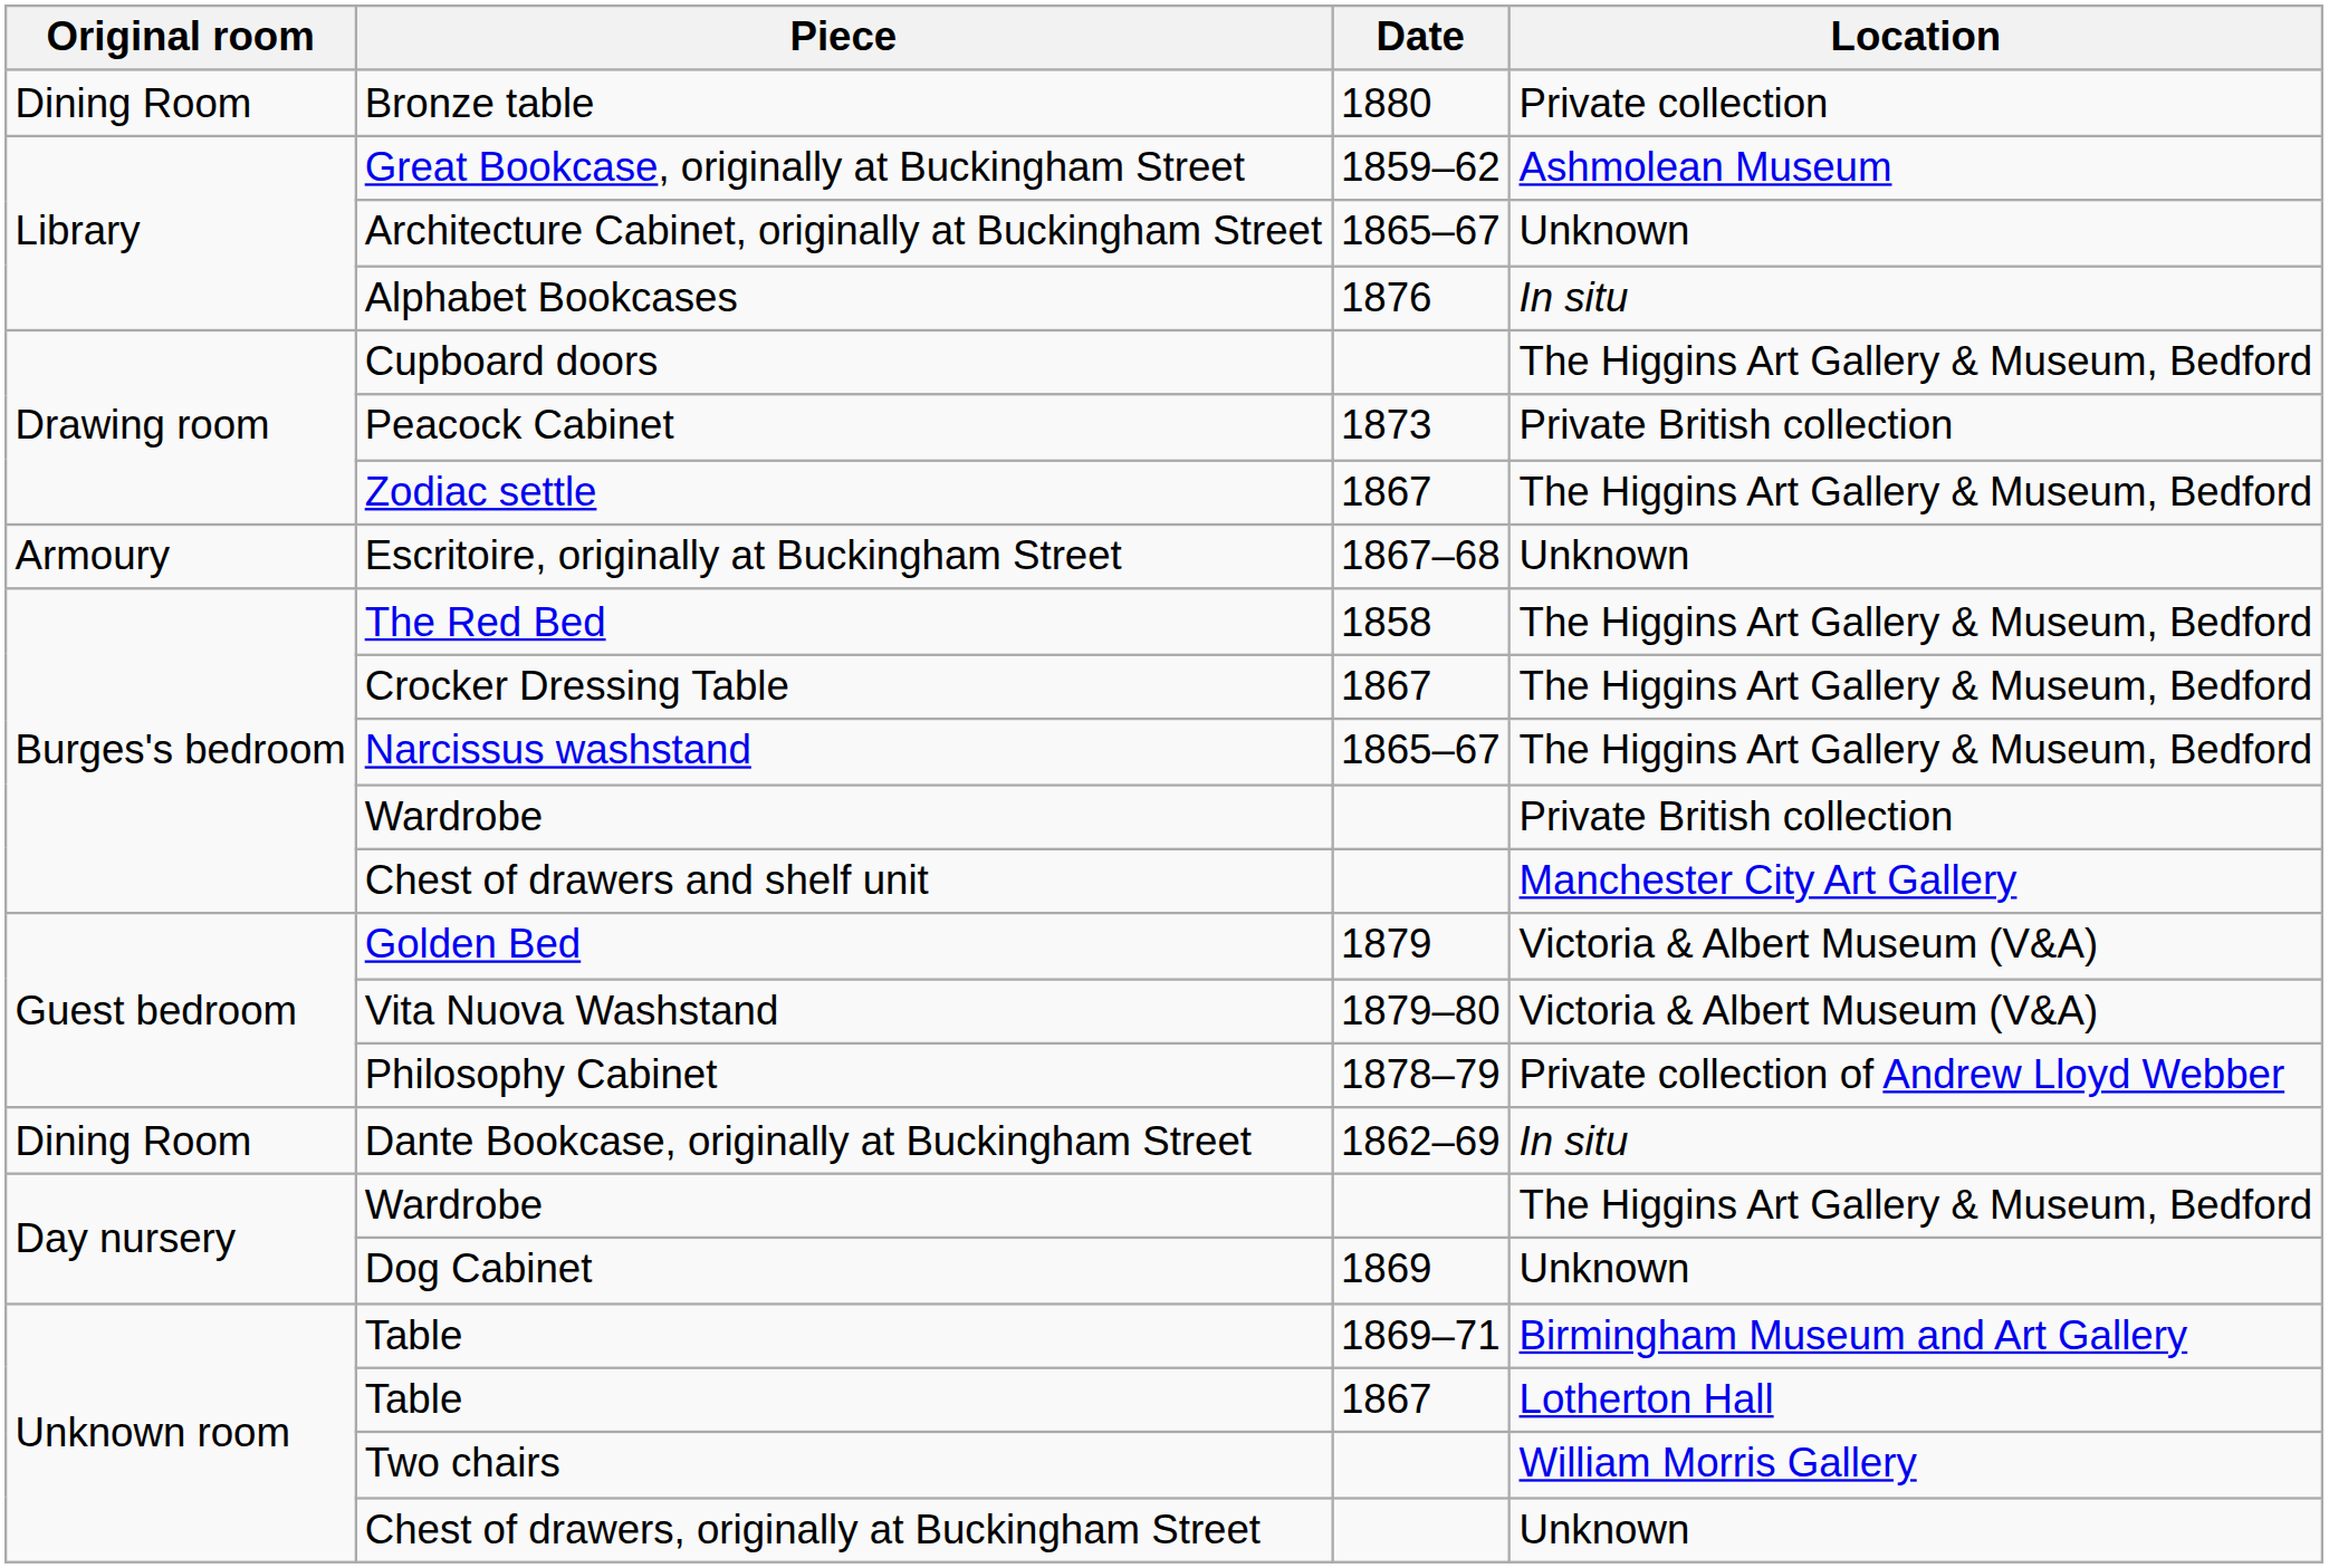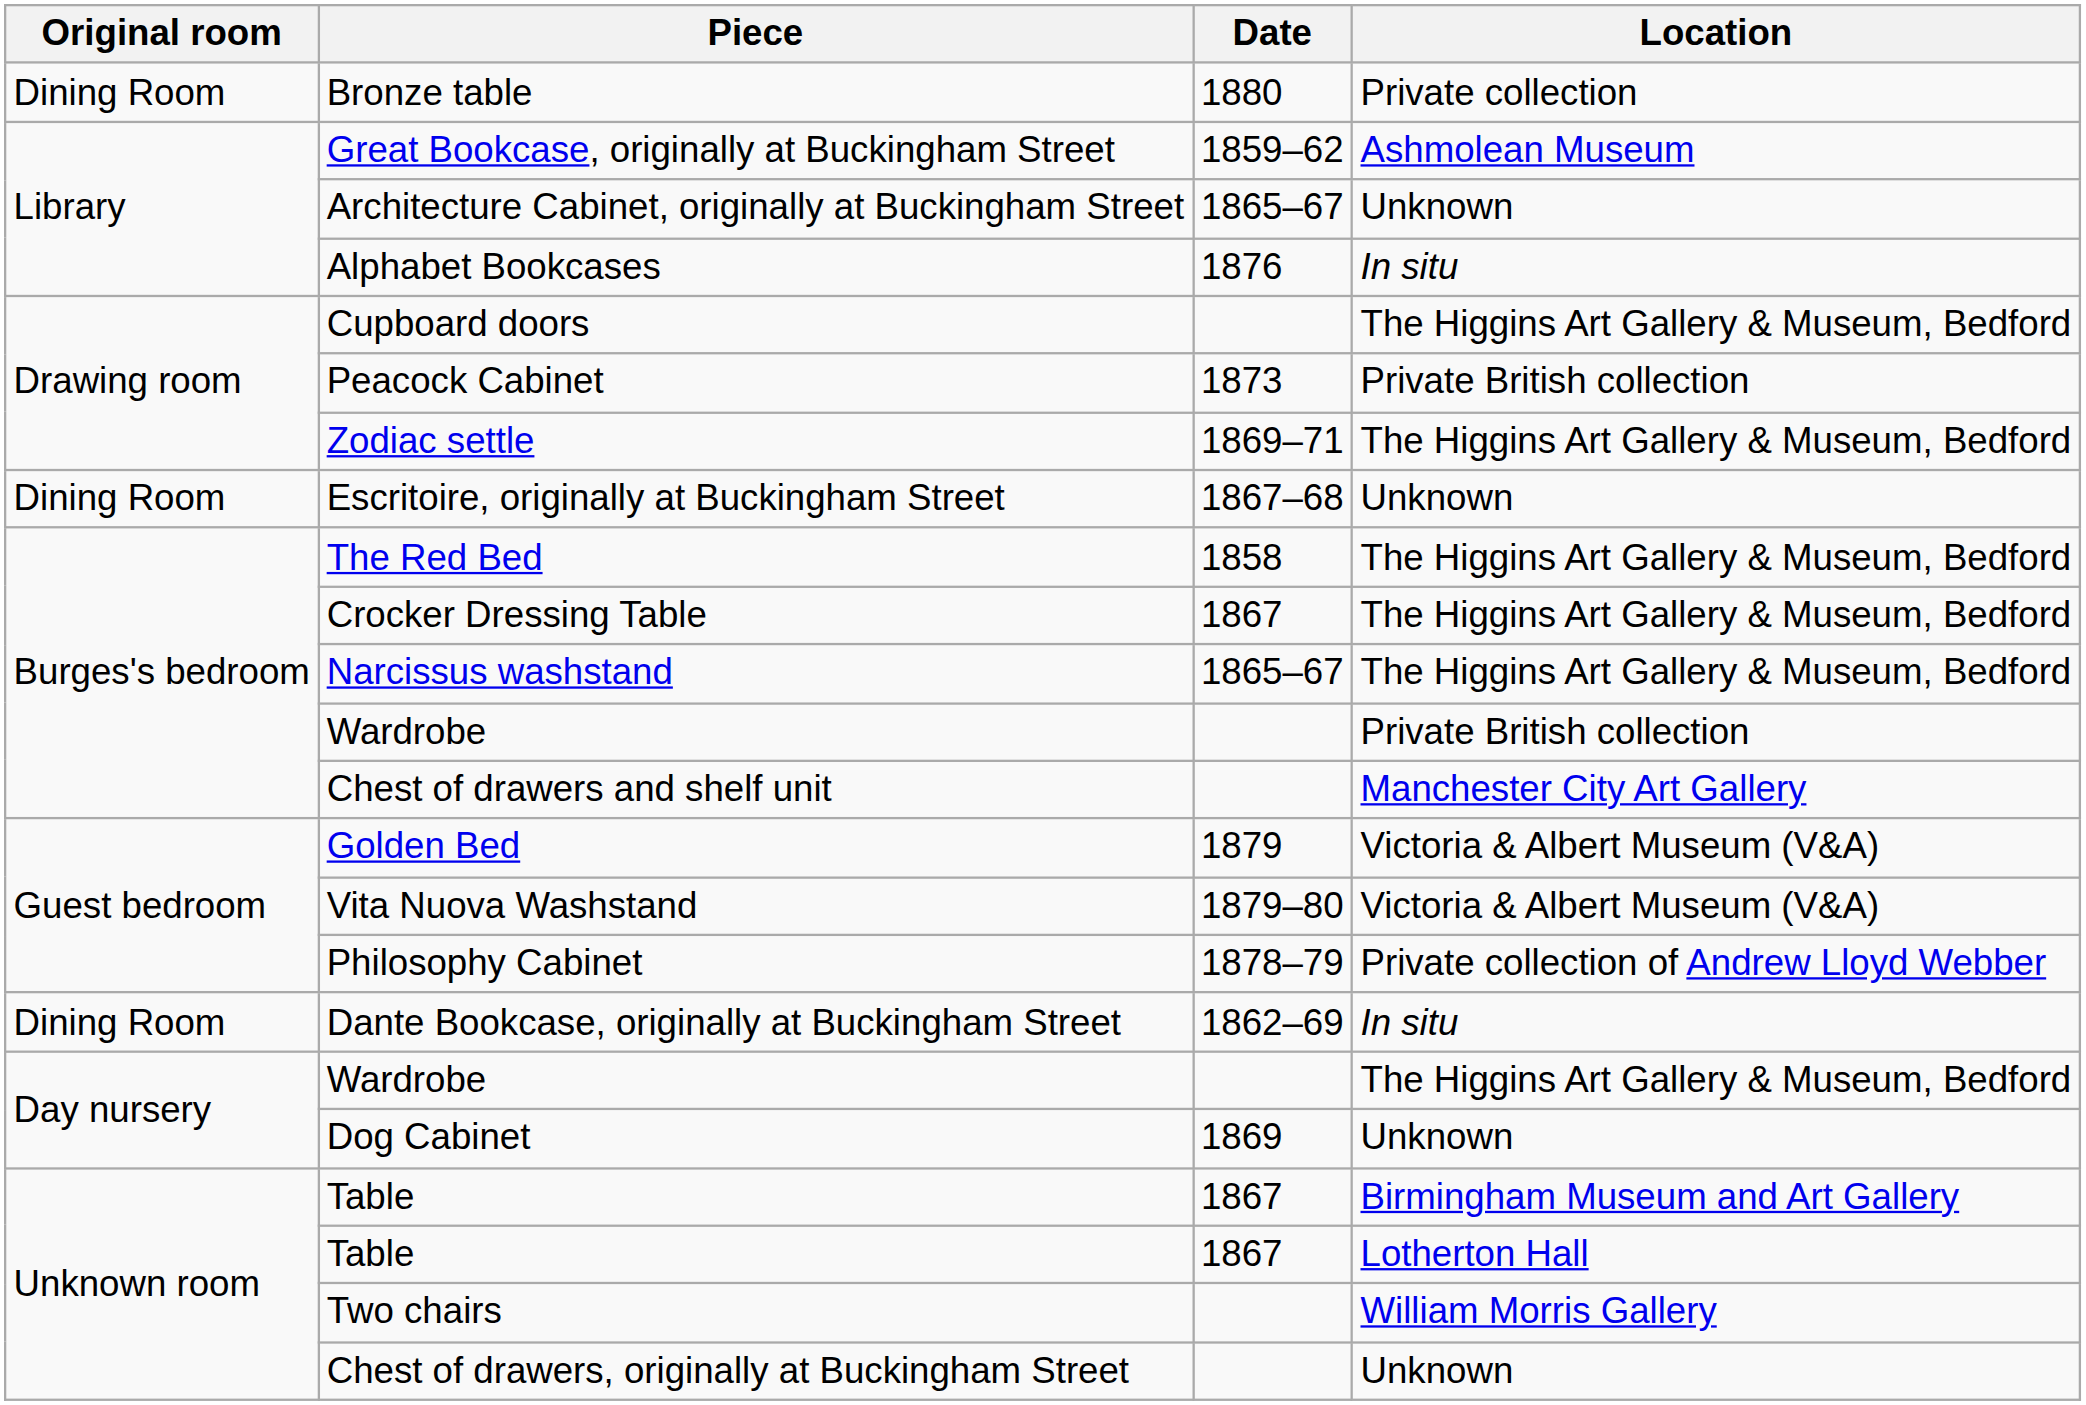Zodiac settle | Date: 1867 -> 1869–71
Escritoire, originally at Buckingham Street | Original room: Armoury -> Dining Room
Table / Birmingham Museum and Art Gallery | Date: 1869–71 -> 1867
